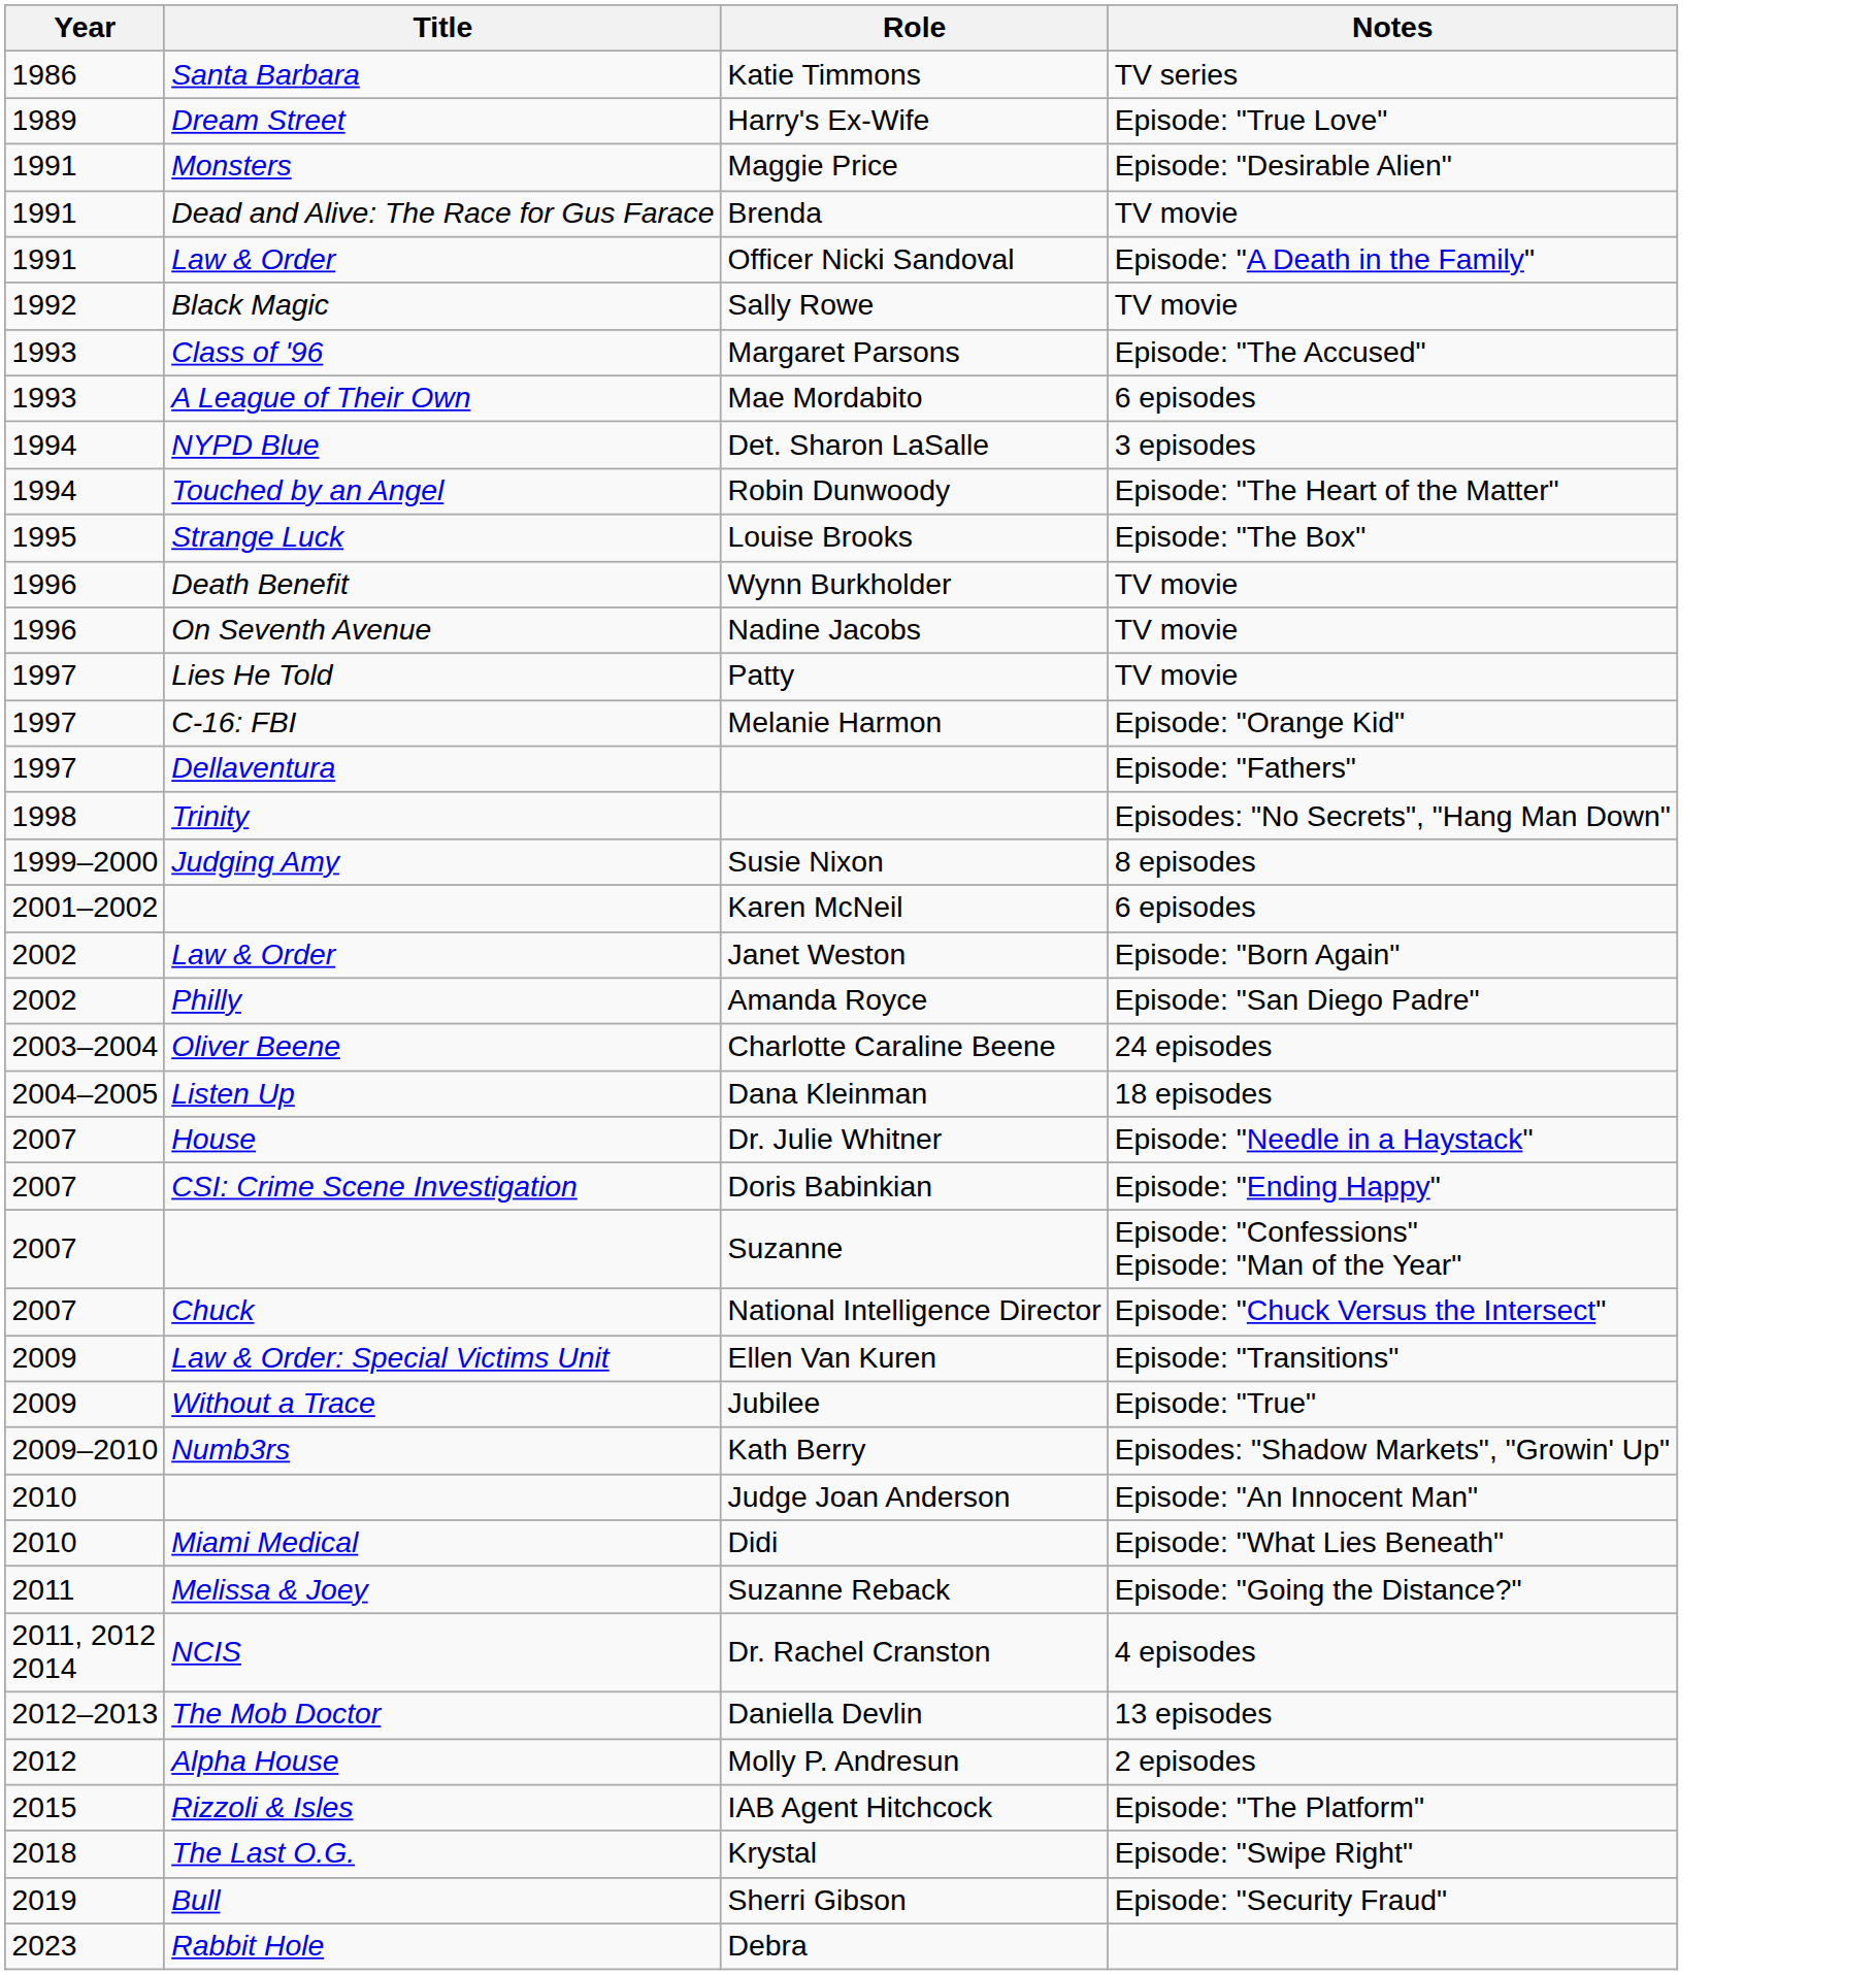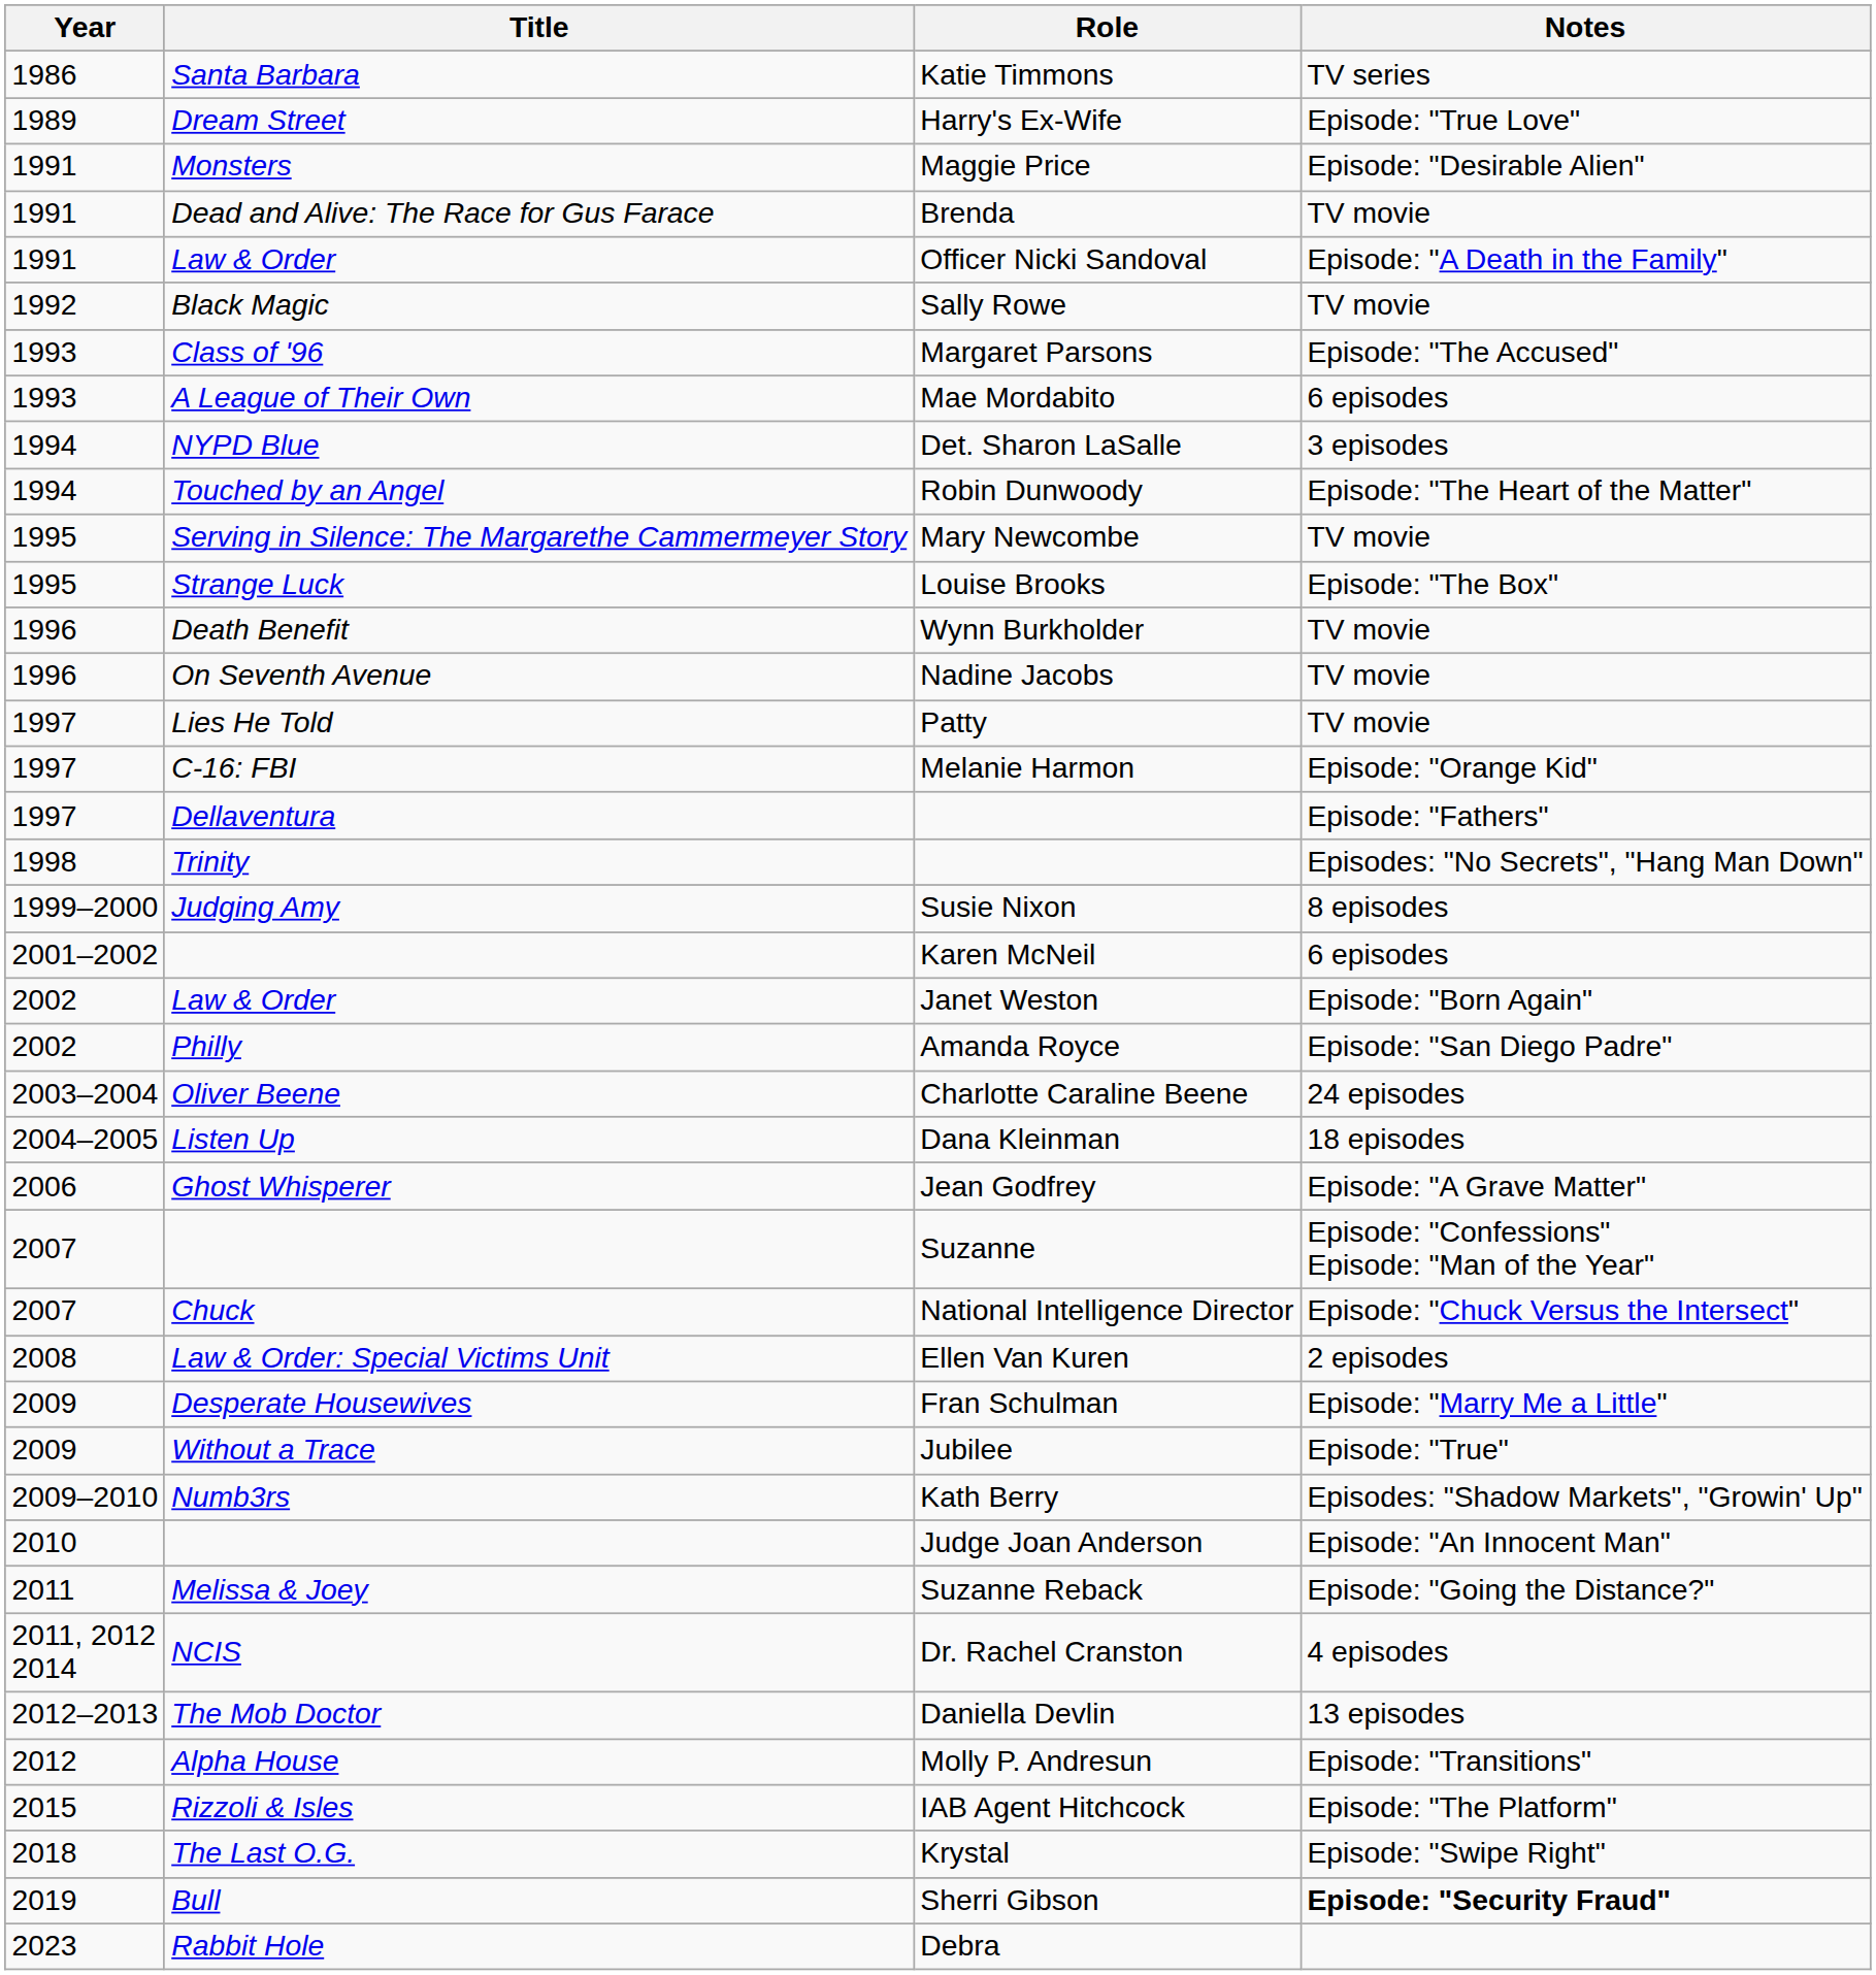+ row: 1995 | Serving in Silence: The Margarethe Cammermeyer Story | Mary Newcombe | TV movie
+ row: 2006 | Ghost Whisperer | Jean Godfrey | Episode: "A Grave Matter"
- row: 2007 | House | Dr. Julie Whitner | Episode: "Needle in a Haystack"
- row: 2007 | CSI: Crime Scene Investigation | Doris Babinkian | Episode: "Ending Happy"
Ellen Van Kuren | Year: 2009 -> 2008
Ellen Van Kuren | Notes: Episode: "Transitions" -> 2 episodes
+ row: 2009 | Desperate Housewives | Fran Schulman | Episode: "Marry Me a Little"
- row: 2010 | Miami Medical | Didi | Episode: "What Lies Beneath"
Molly P. Andresun | Notes: 2 episodes -> Episode: "Transitions"
Sherri Gibson | Notes: normal -> bold
